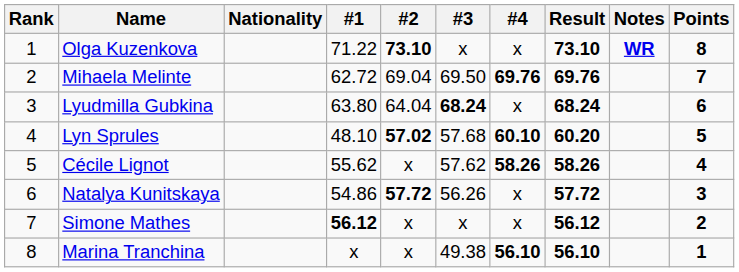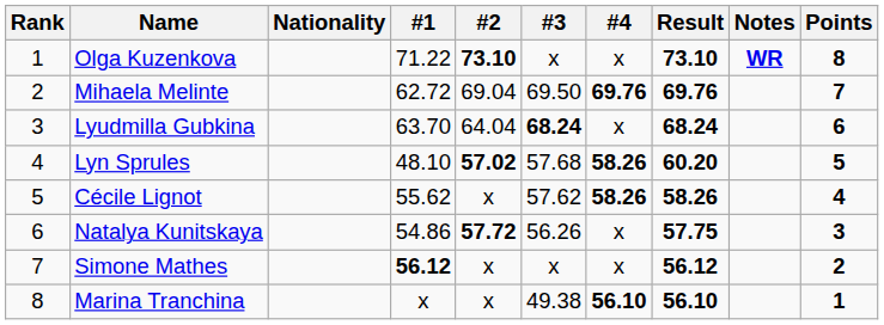Lyudmilla Gubkina | #1: 63.80 -> 63.70
Lyn Sprules | #4: 60.10 -> 58.26
Natalya Kunitskaya | Result: 57.72 -> 57.75
